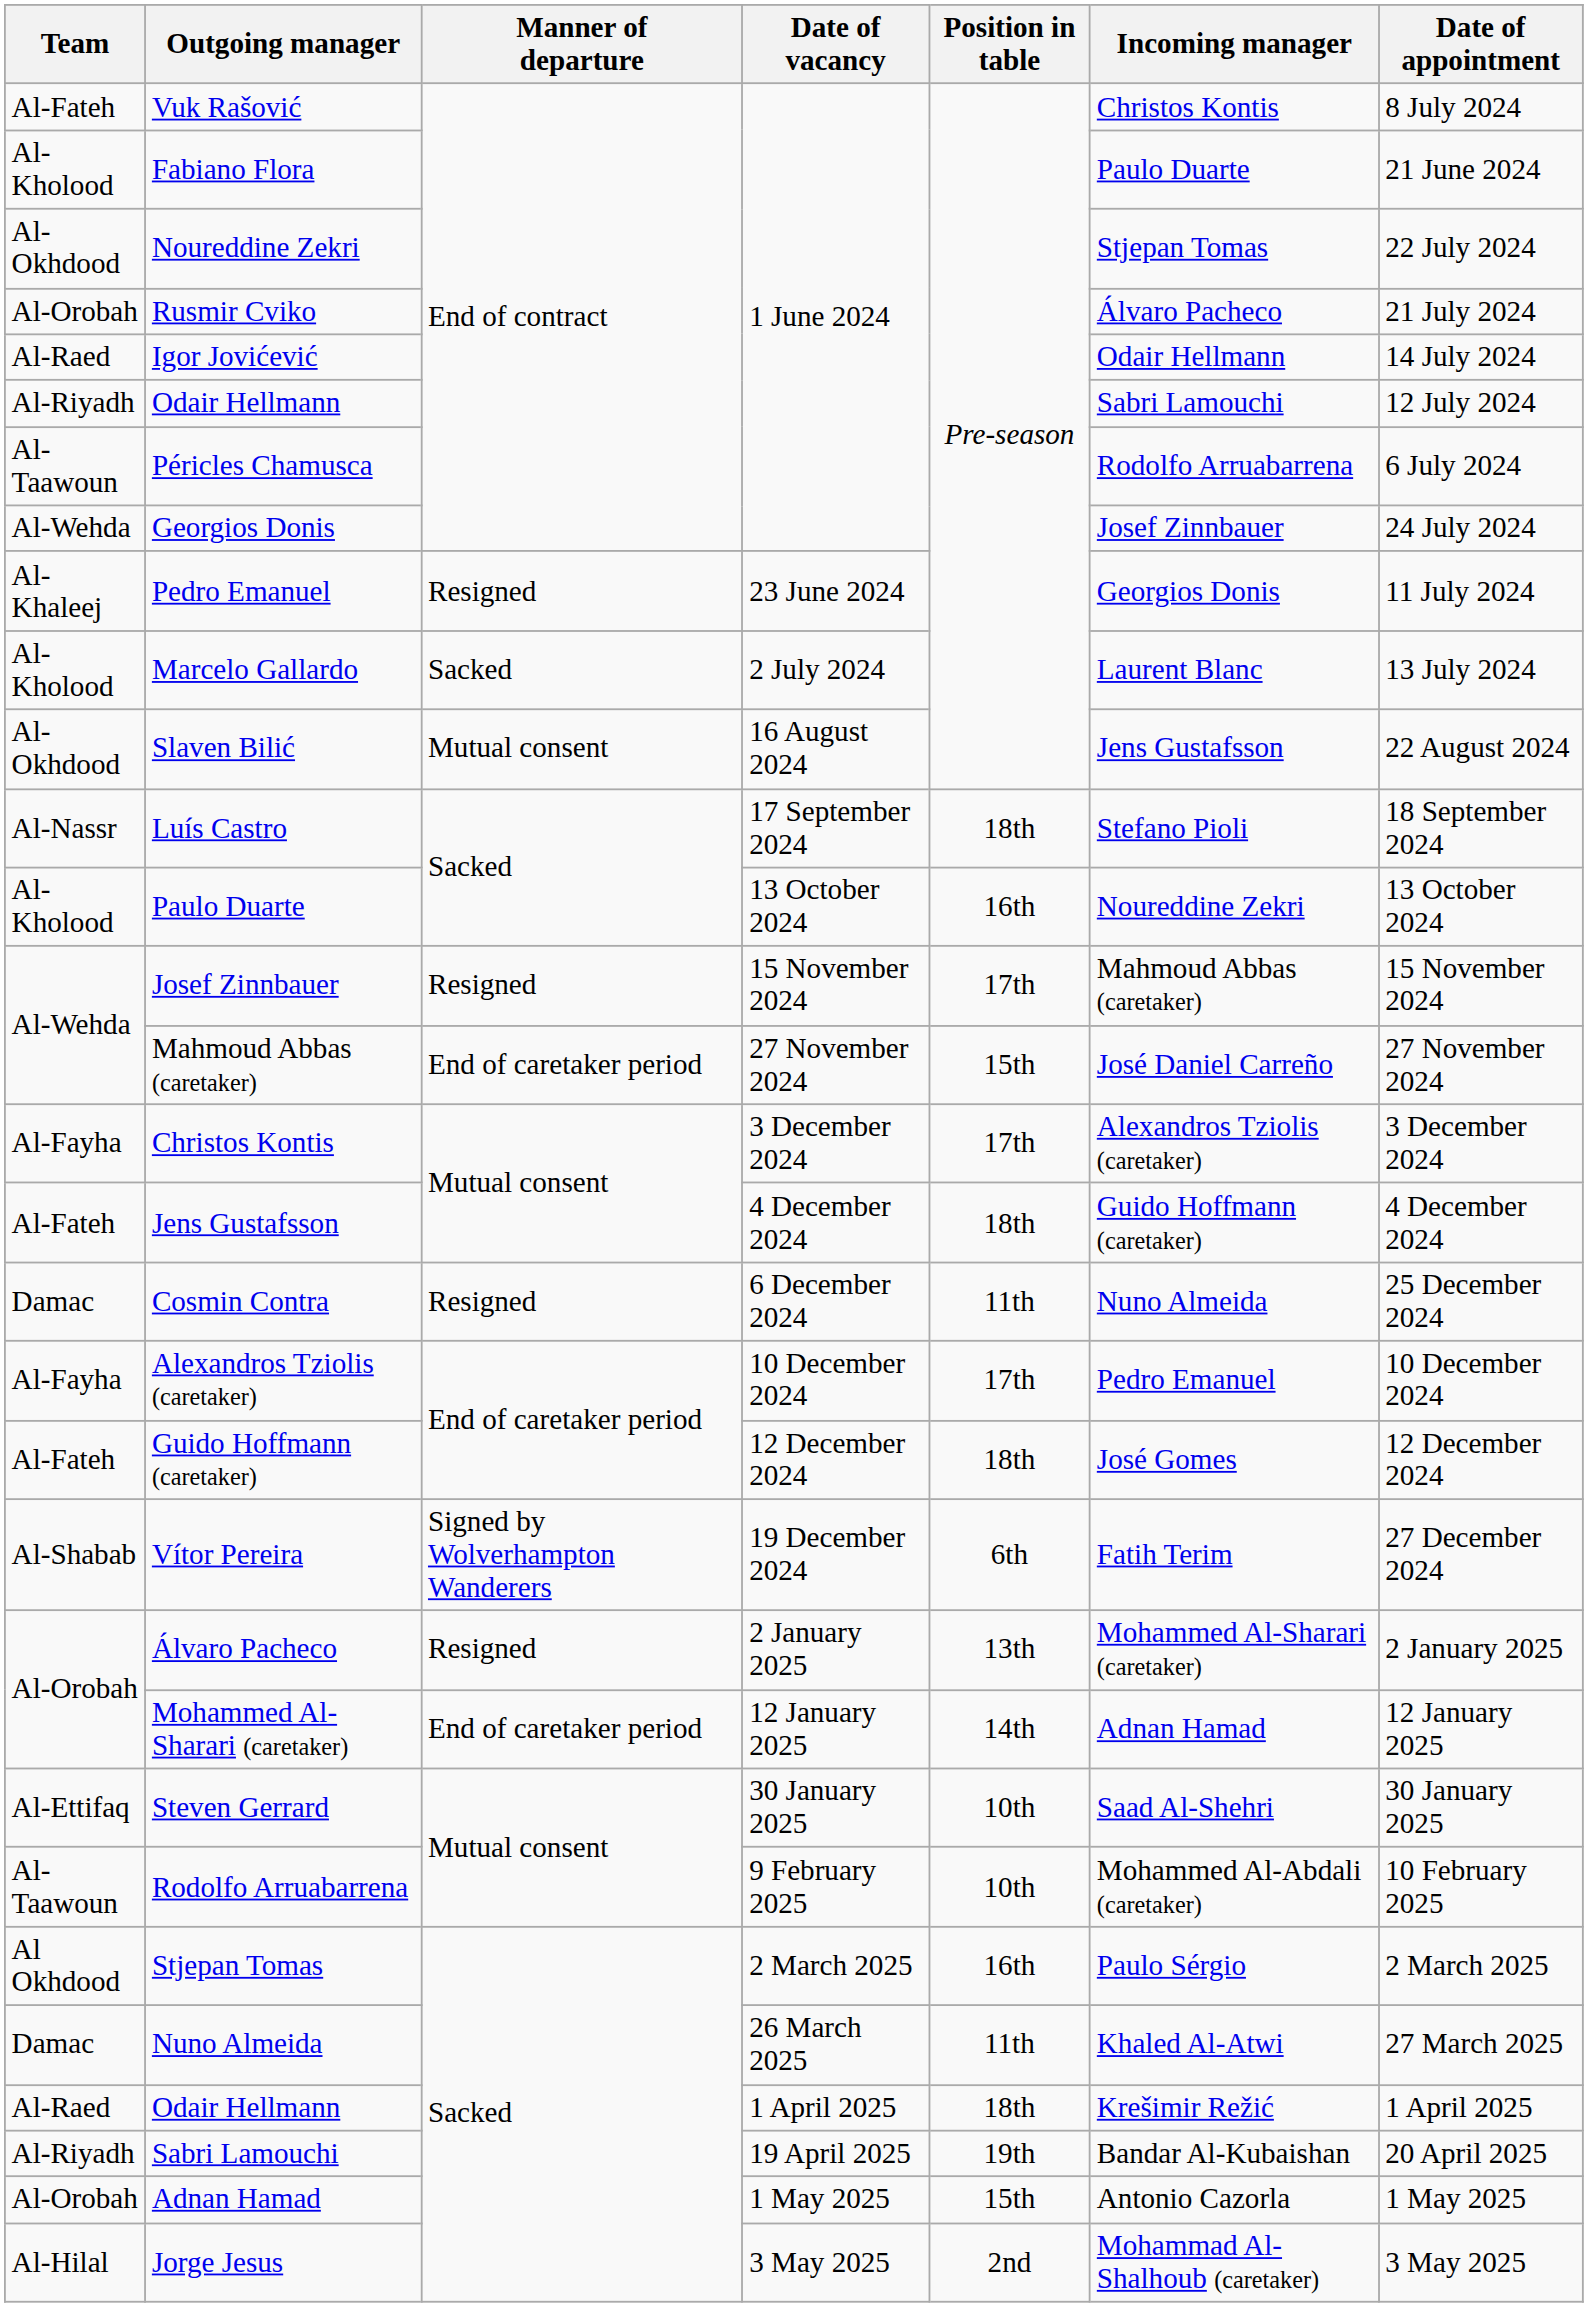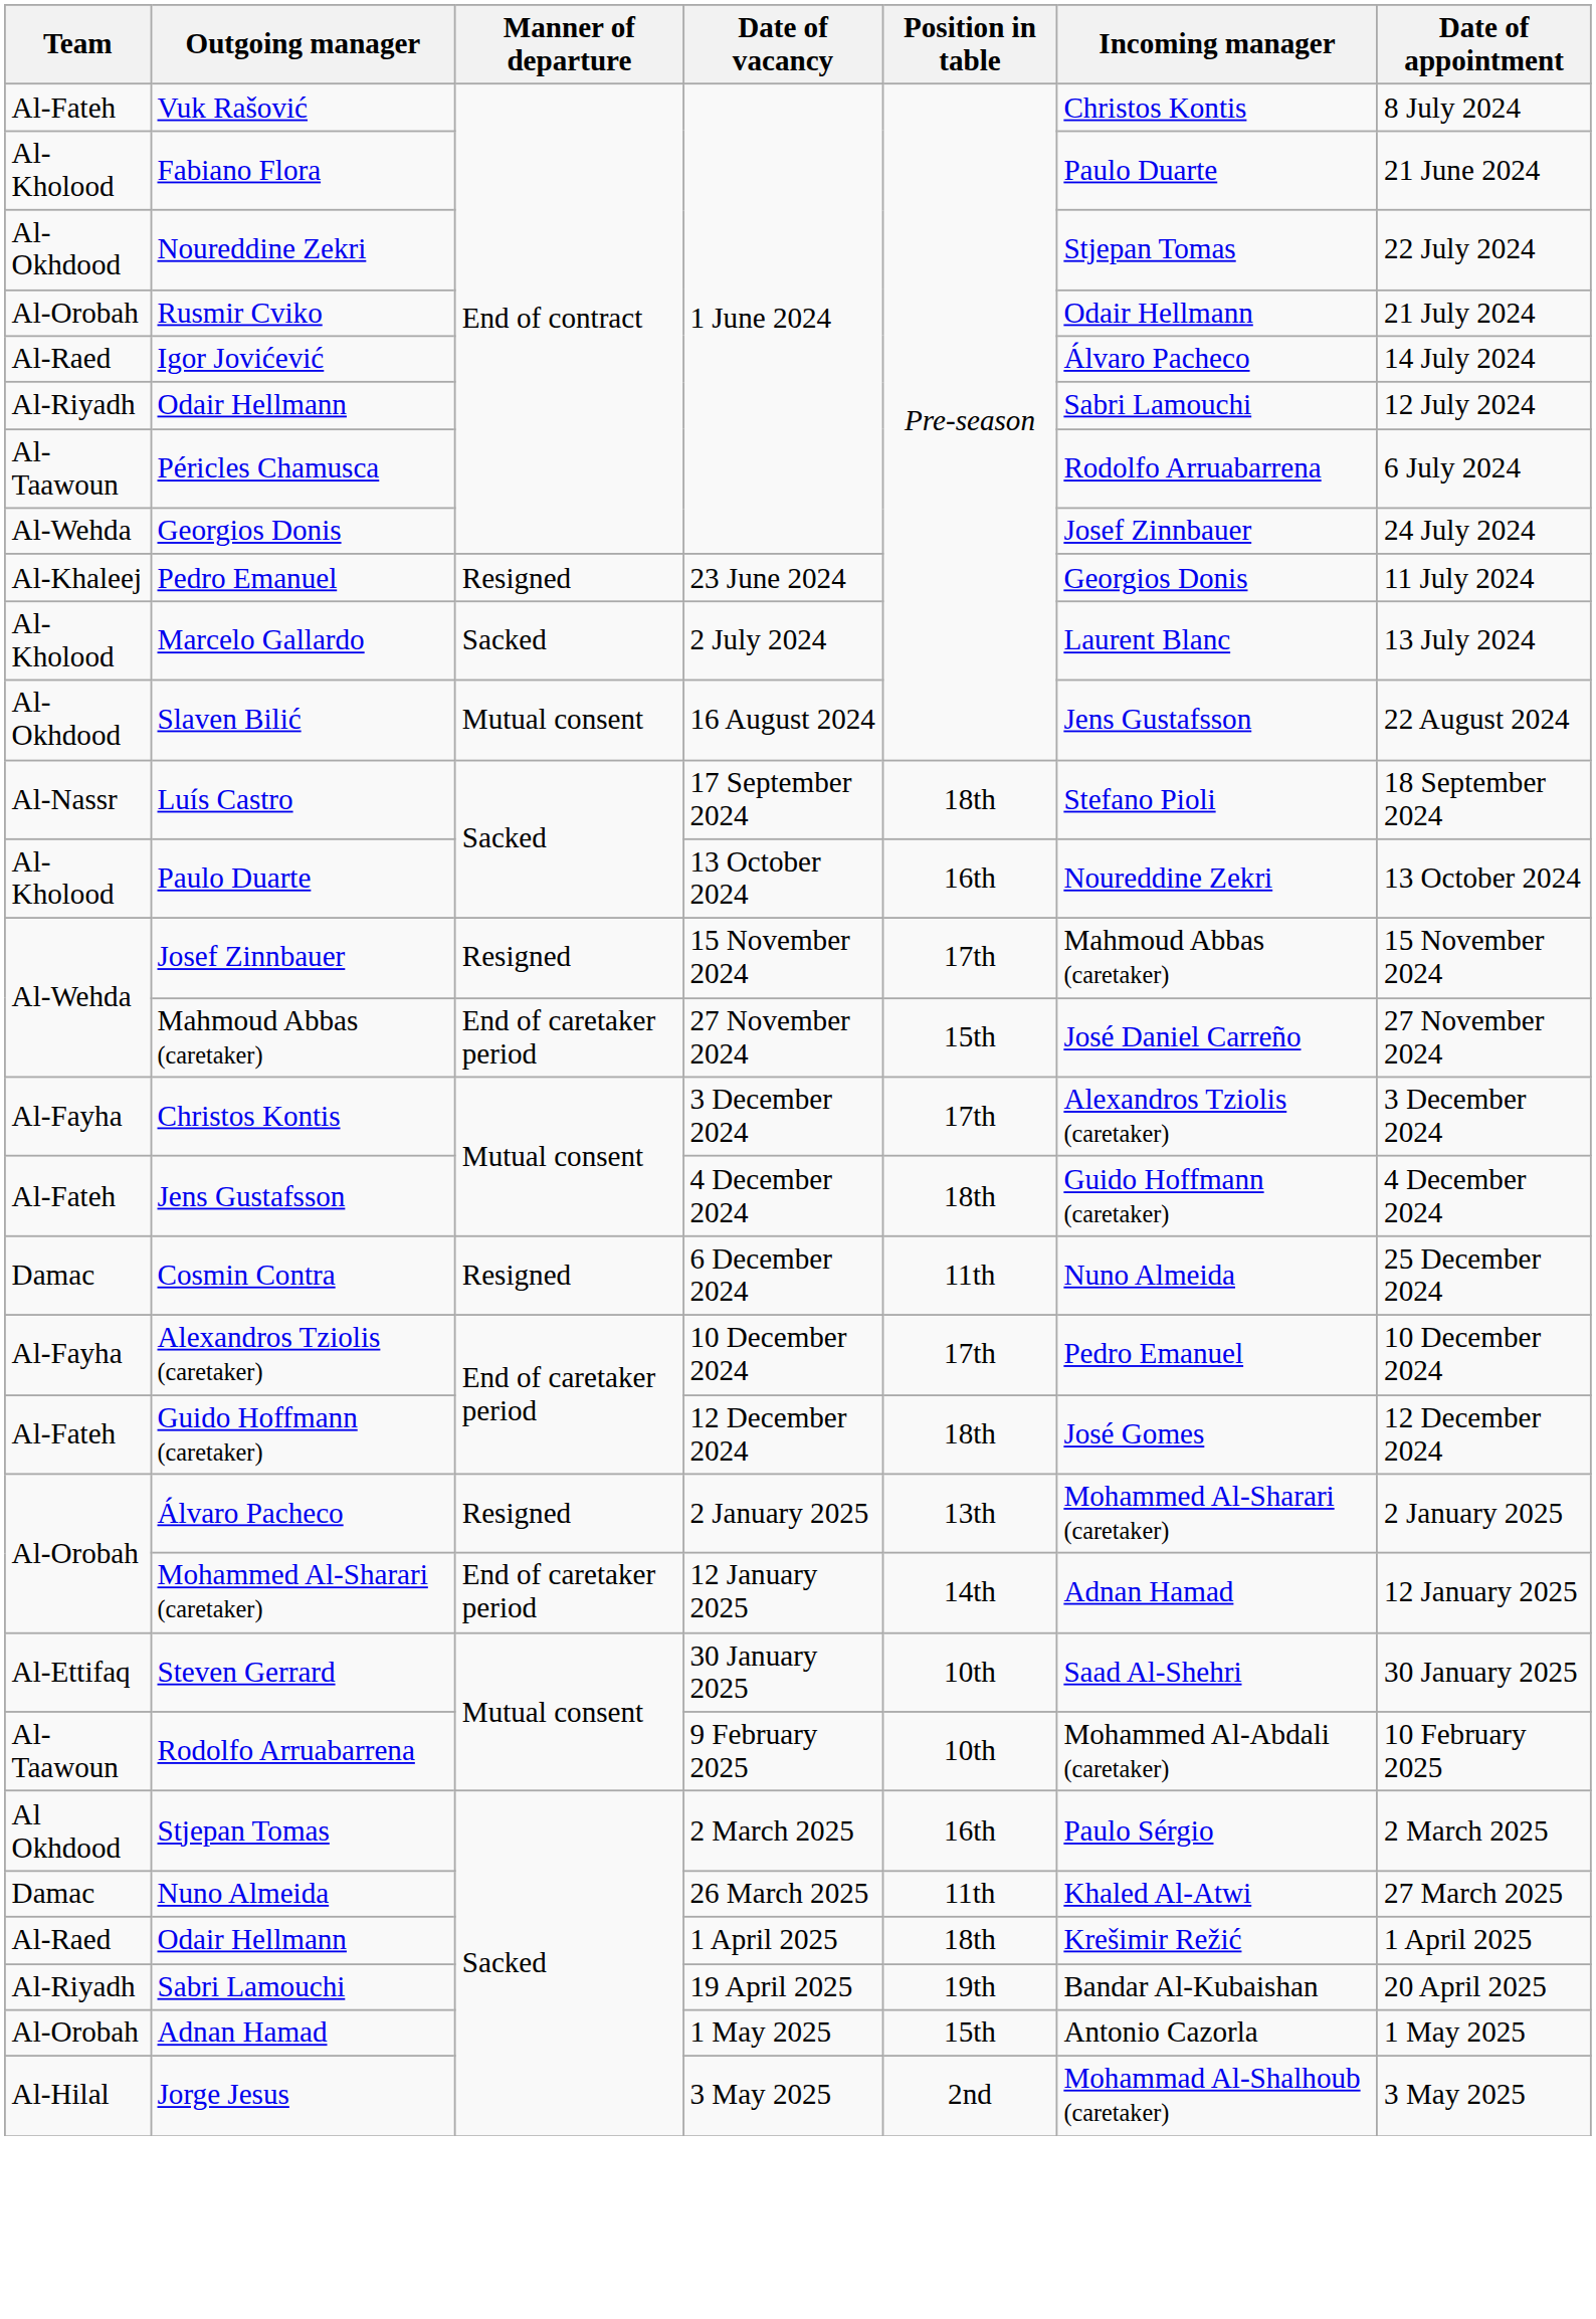Rusmir Cviko | Incoming manager: Álvaro Pacheco -> Odair Hellmann
Igor Jovićević | Incoming manager: Odair Hellmann -> Álvaro Pacheco
- row: Al-Shabab | Vítor Pereira | Signed by Wolverhampton Wanderers | 19 December 2024 | 6th | Fatih Terim | 27 December 2024
